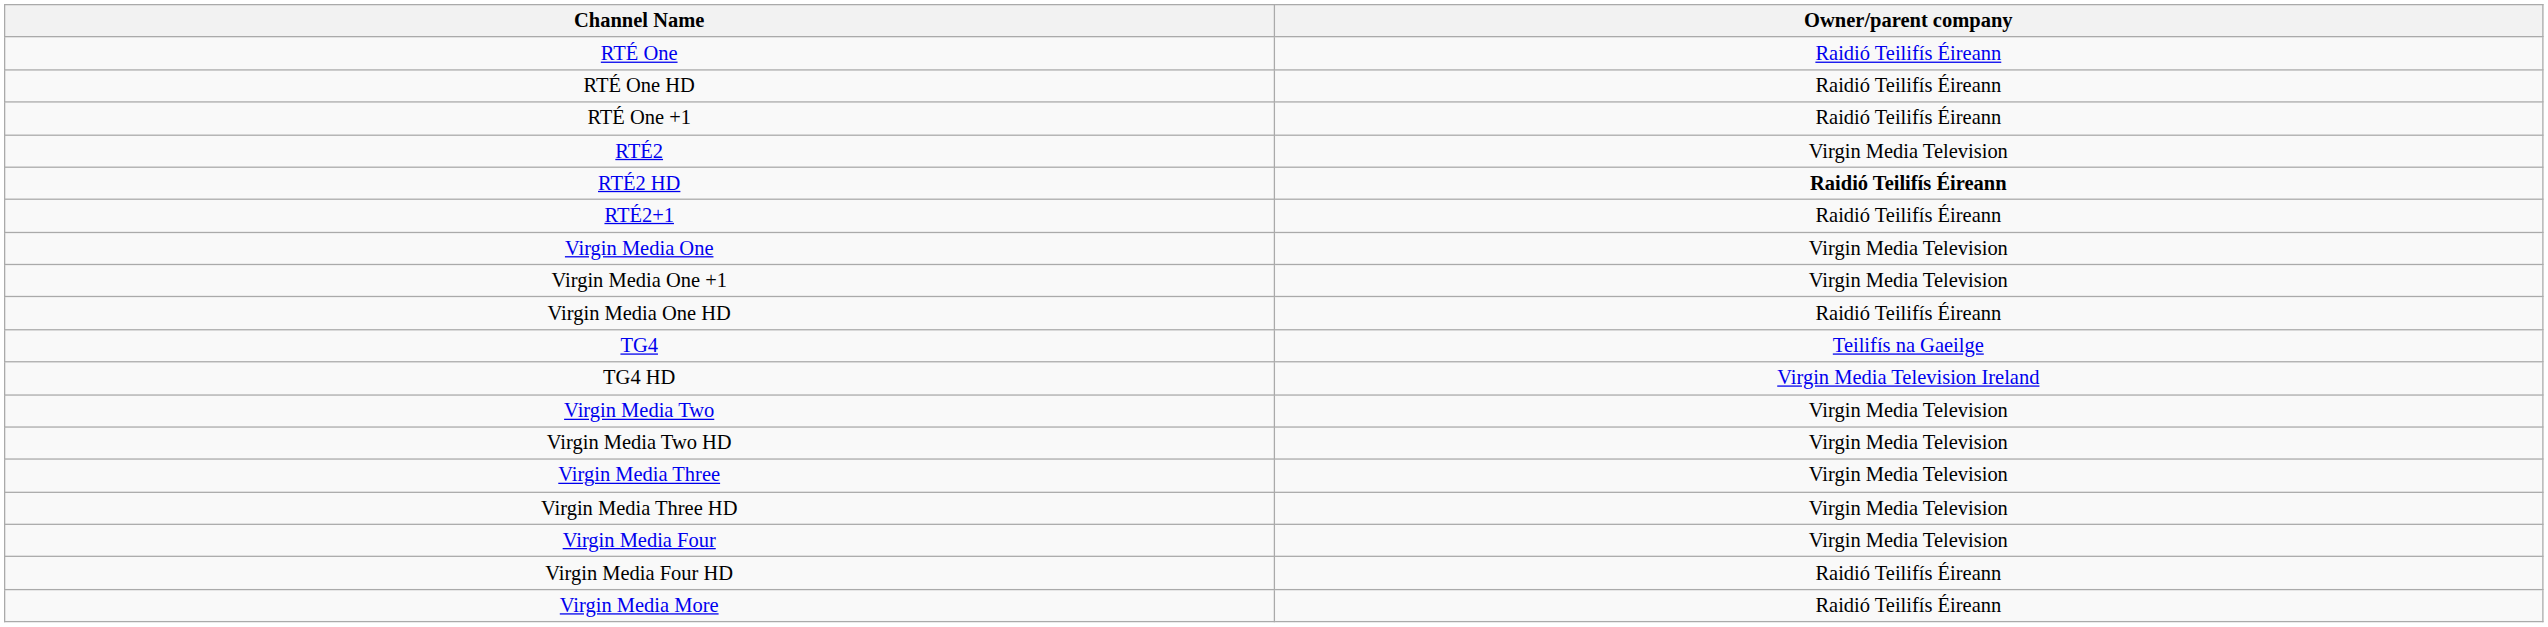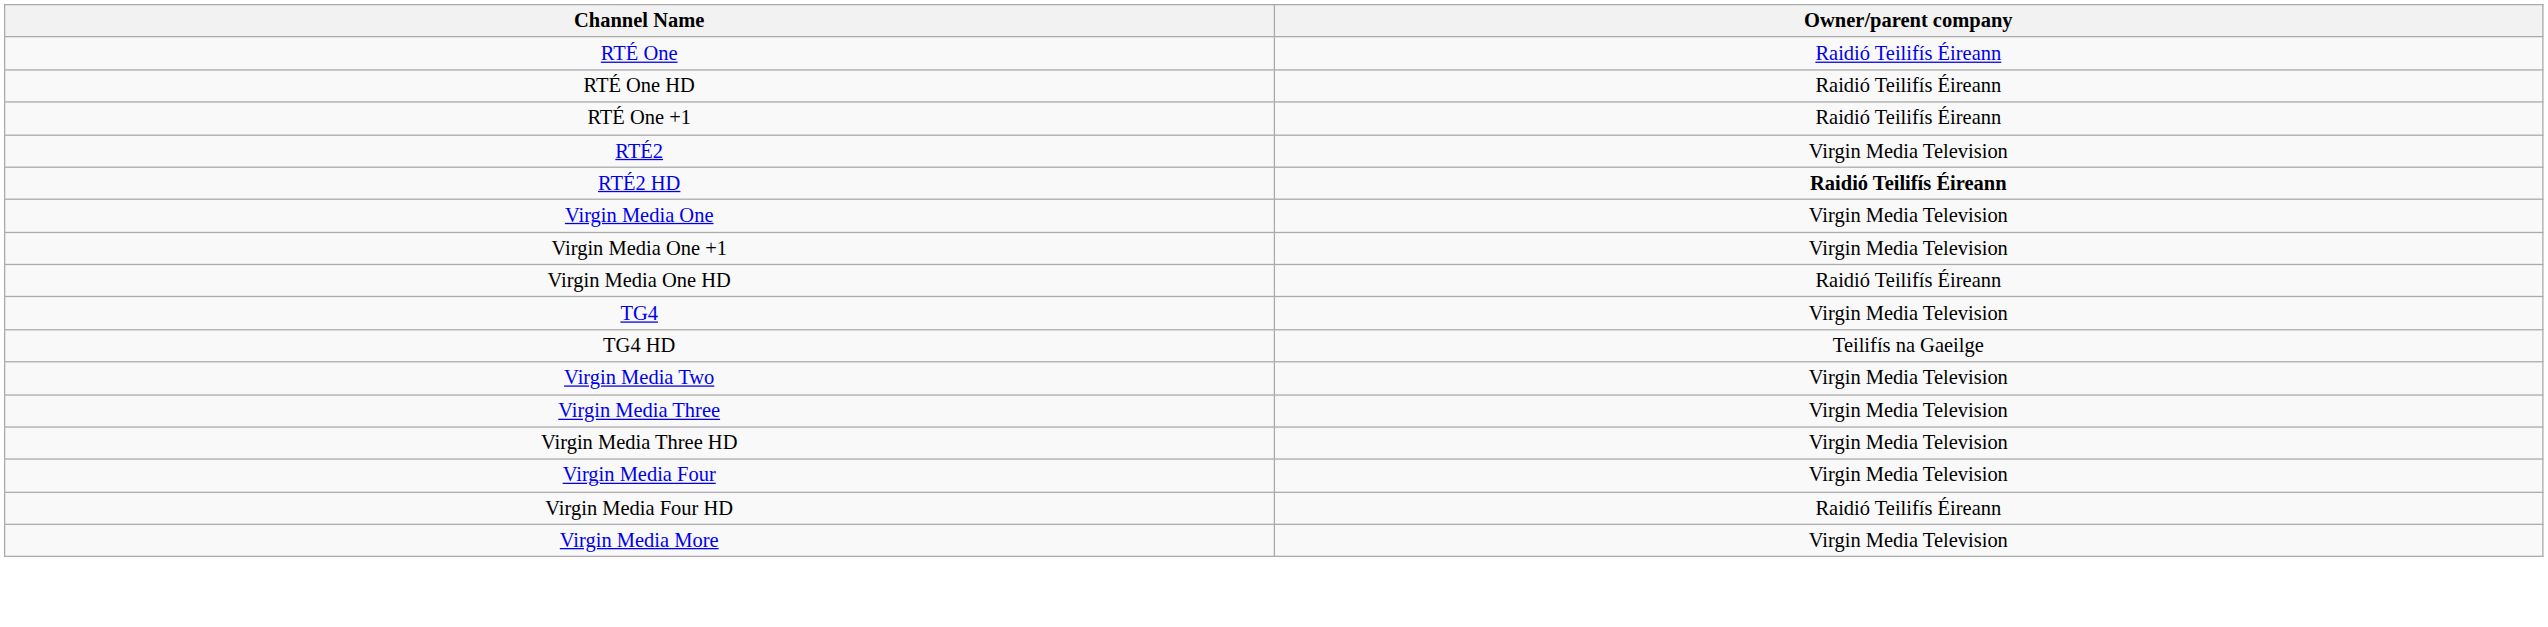- row: RTÉ2+1 | Raidió Teilifís Éireann
TG4 | Owner/parent company: Teilifís na Gaeilge -> Virgin Media Television
TG4 HD | Owner/parent company: Virgin Media Television Ireland -> Teilifís na Gaeilge
- row: Virgin Media Two HD | Virgin Media Television
Virgin Media More | Owner/parent company: Raidió Teilifís Éireann -> Virgin Media Television
